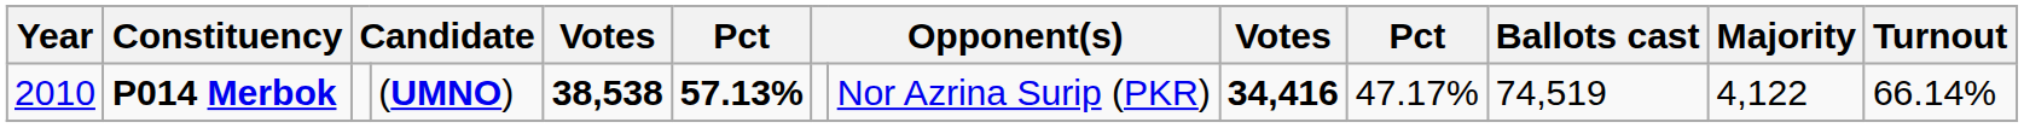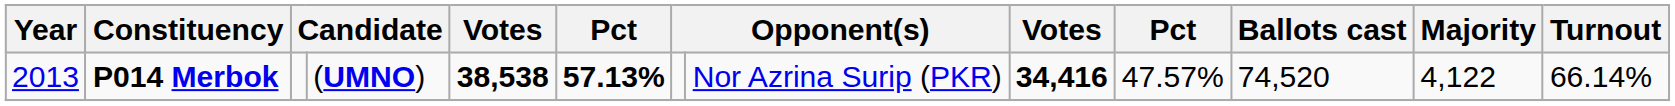P014 Merbok | Year: 2010 -> 2013
P014 Merbok | column 10: 47.17% -> 47.57%
P014 Merbok | Ballots cast: 74,519 -> 74,520
